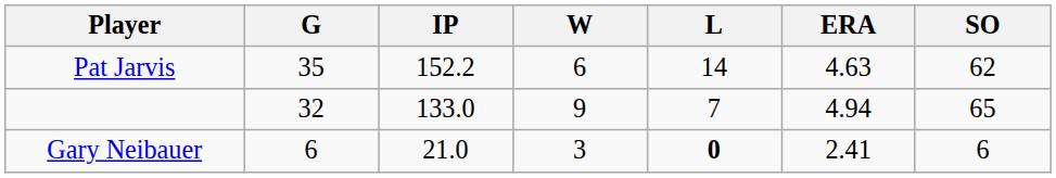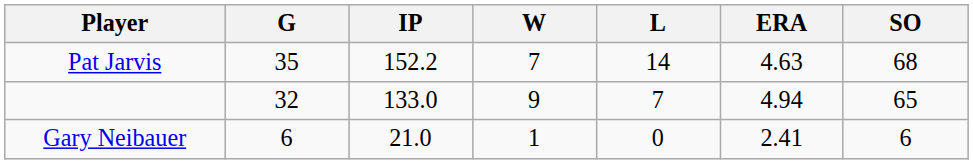Pat Jarvis | W: 6 -> 7
Pat Jarvis | SO: 62 -> 68
Gary Neibauer | W: 3 -> 1
Gary Neibauer | L: bold -> normal
